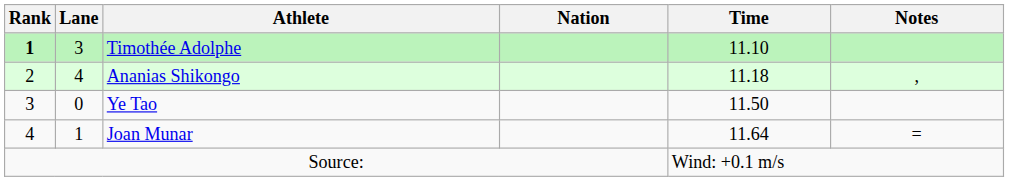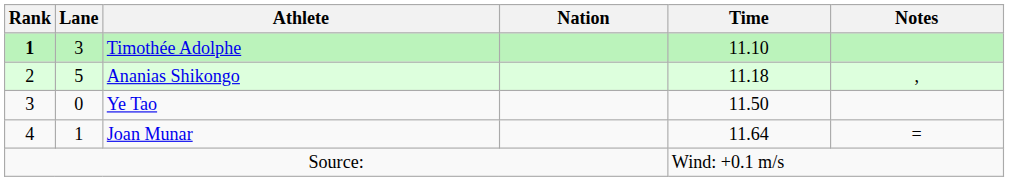Ananias Shikongo | Lane: 4 -> 5
